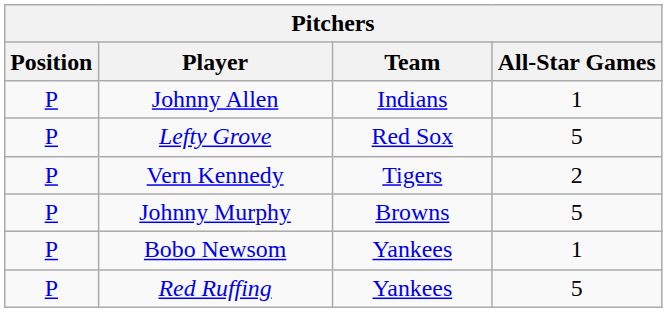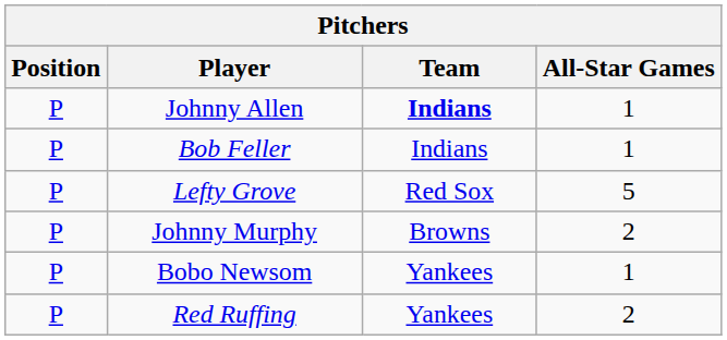Johnny Allen | Team: normal -> bold
+ row: P | Bob Feller | Indians | 1
- row: P | Vern Kennedy | Tigers | 2
Johnny Murphy | All-Star Games: 5 -> 2
Red Ruffing | All-Star Games: 5 -> 2
